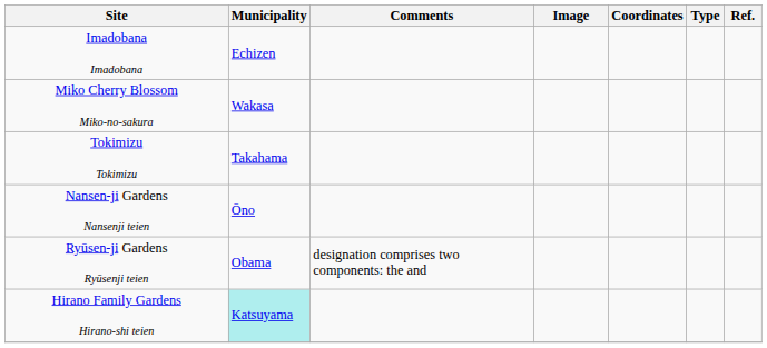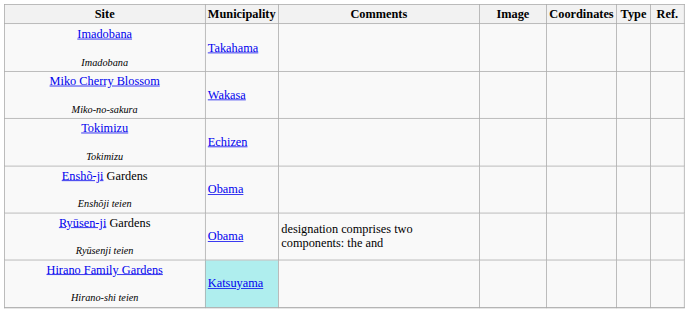Imadobana Imadobana | Municipality: Echizen -> Takahama
Tokimizu Tokimizu | Municipality: Takahama -> Echizen
+ row: Enshõ-ji Gardens Enshõji teien | Obama
- row: Nansen-ji Gardens Nansenji teien | Ōno
